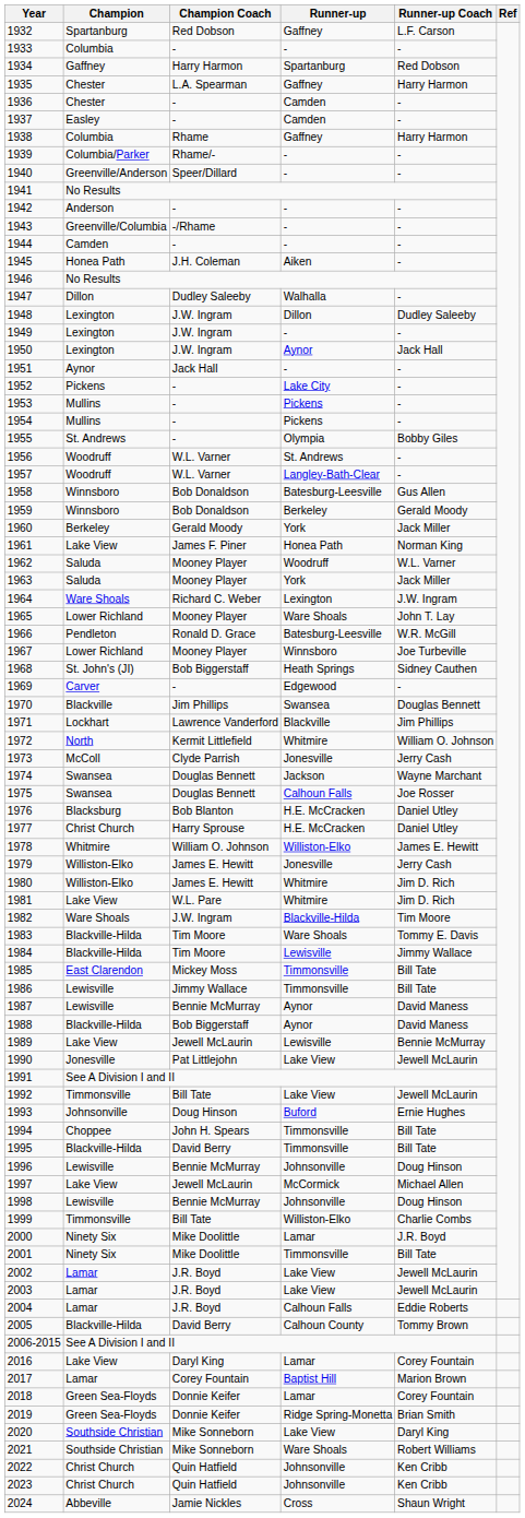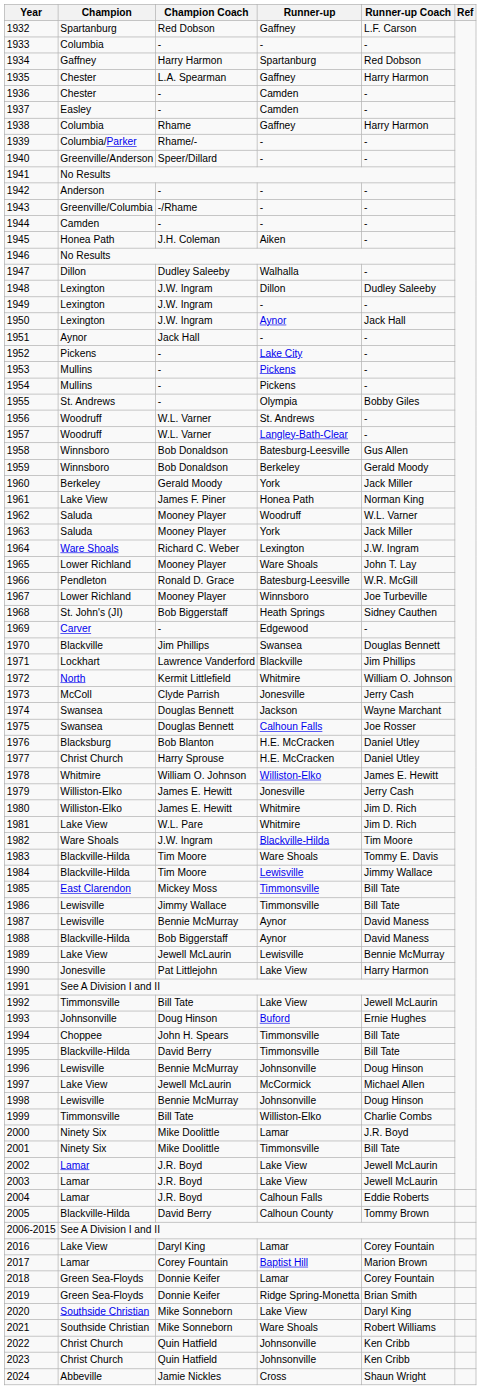1990 | Runner-up Coach: Jewell McLaurin -> Harry Harmon
